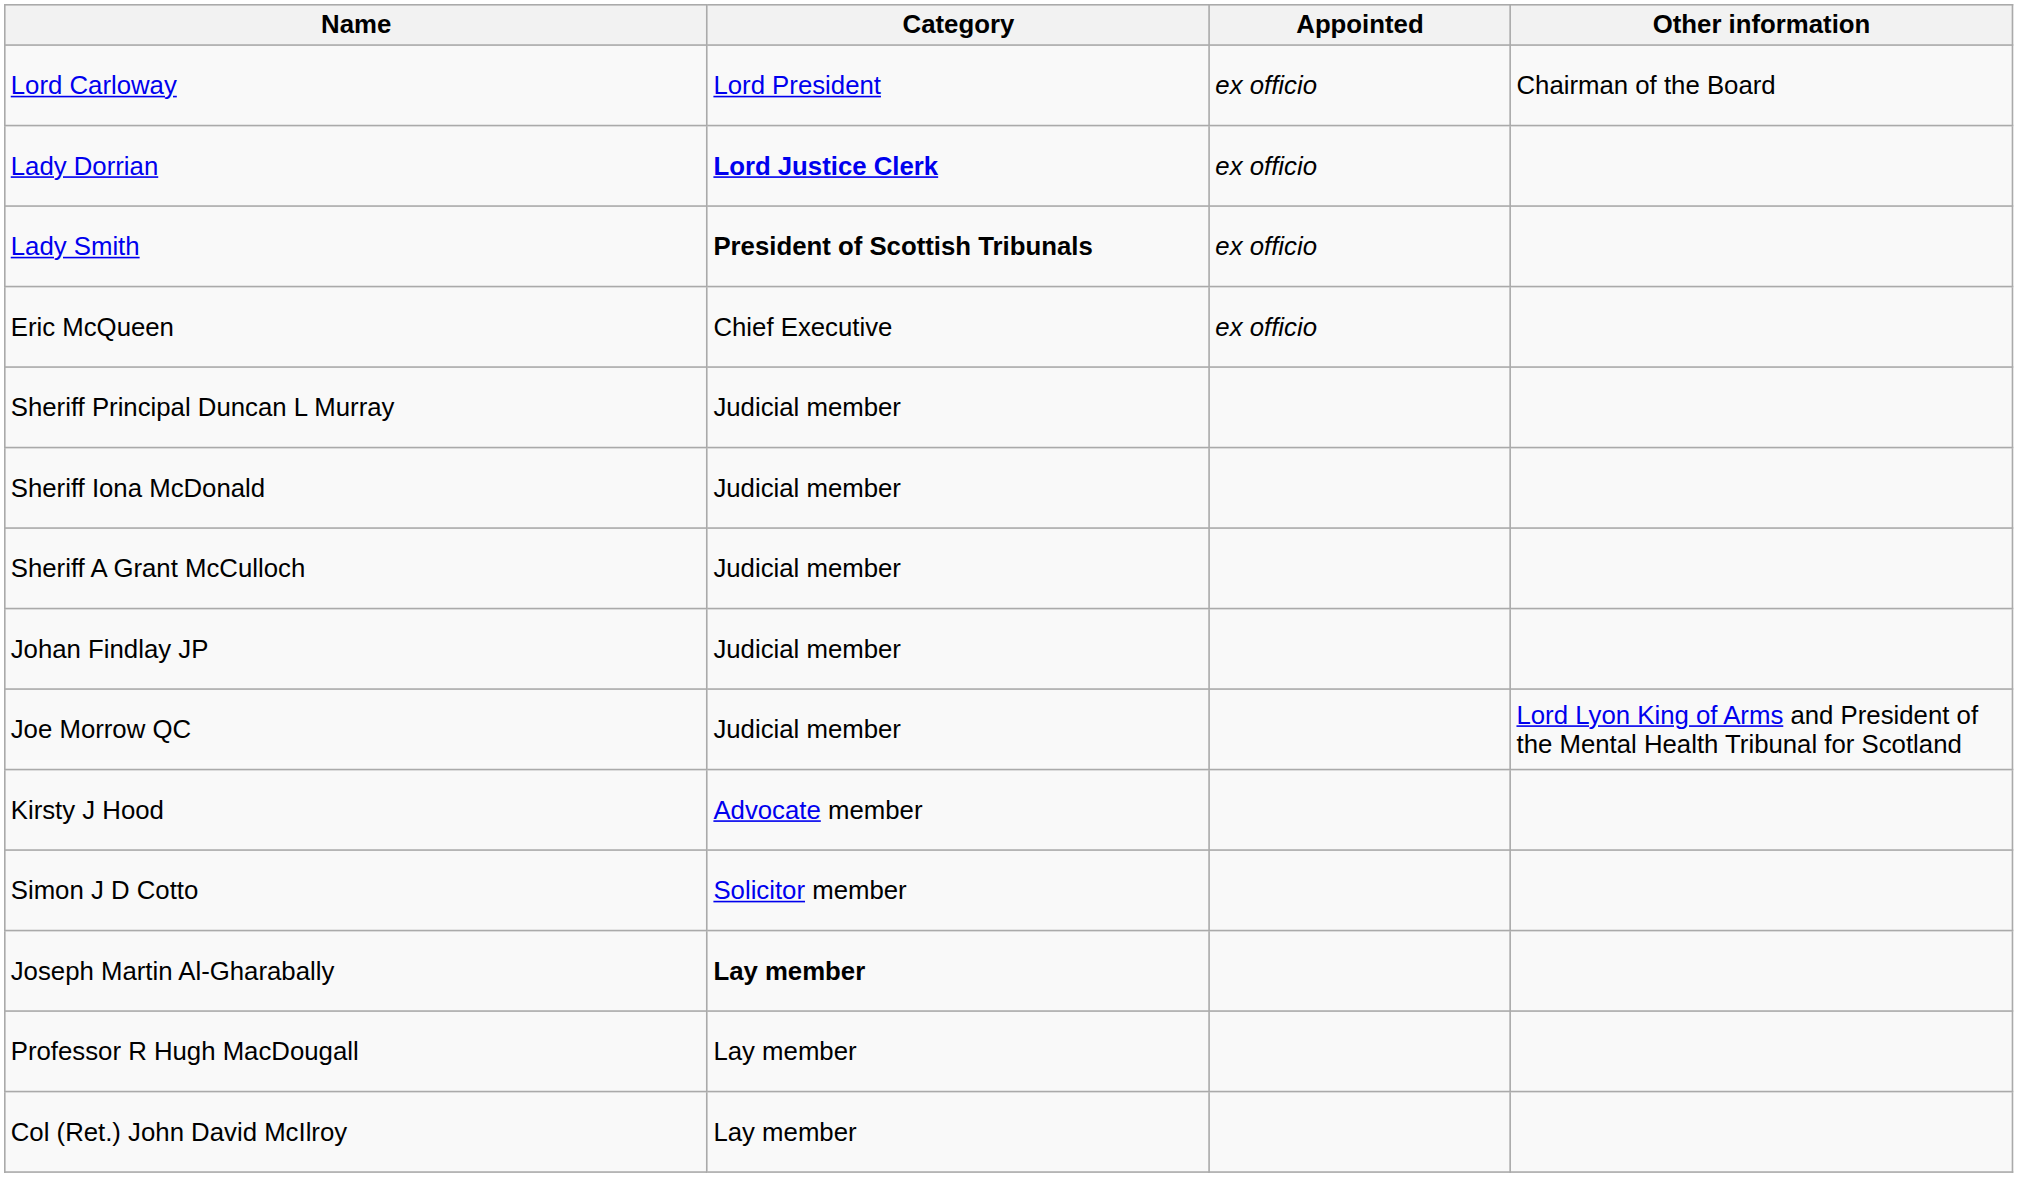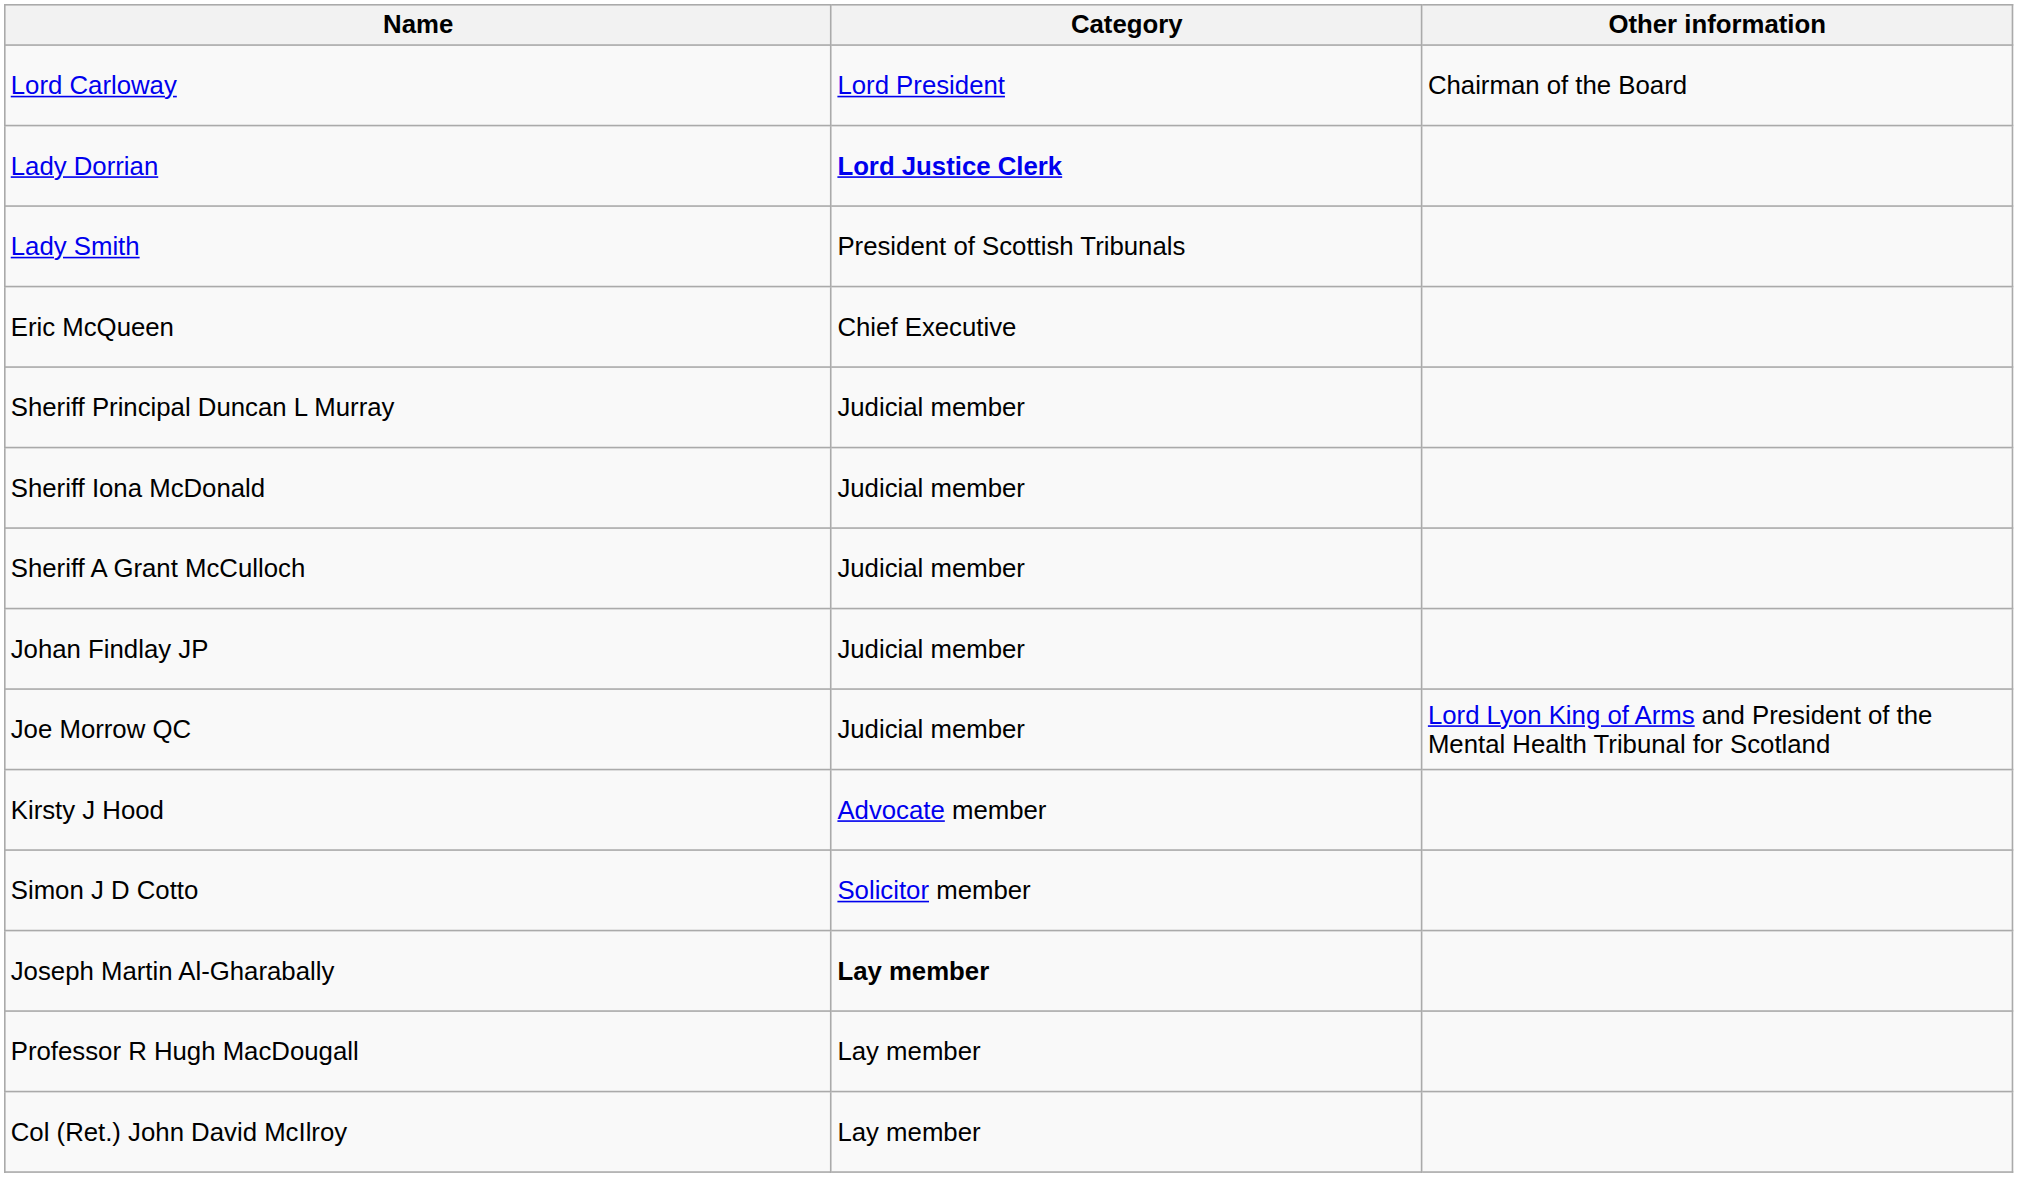- column: Appointed | ex officio | ex officio | ex officio | ex officio
Lady Smith | Category: bold -> normal
